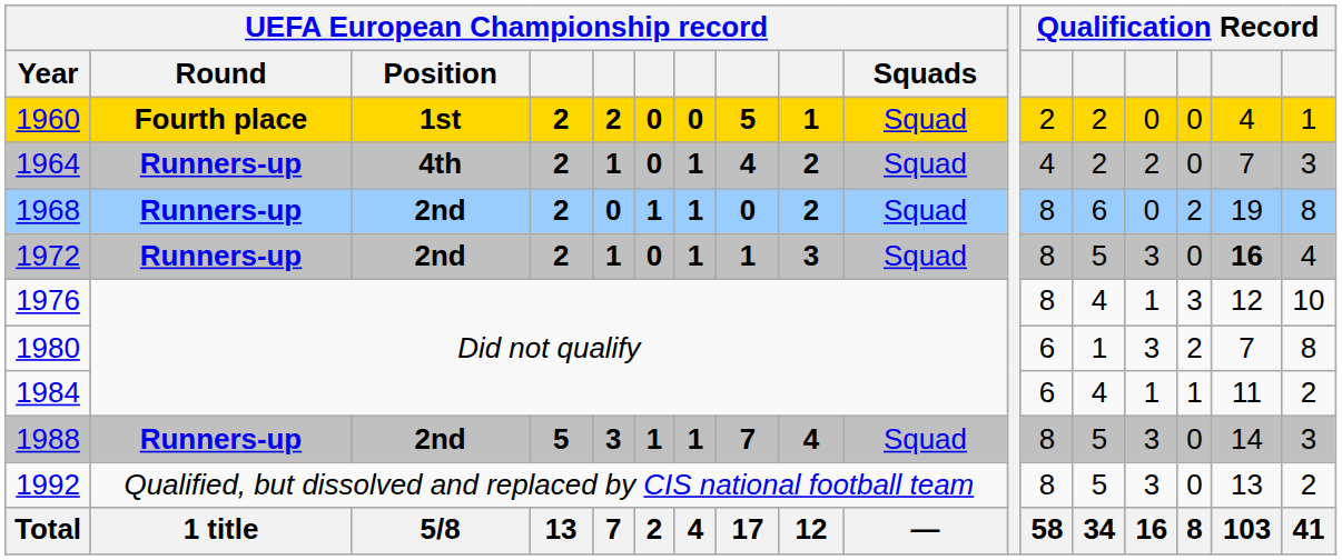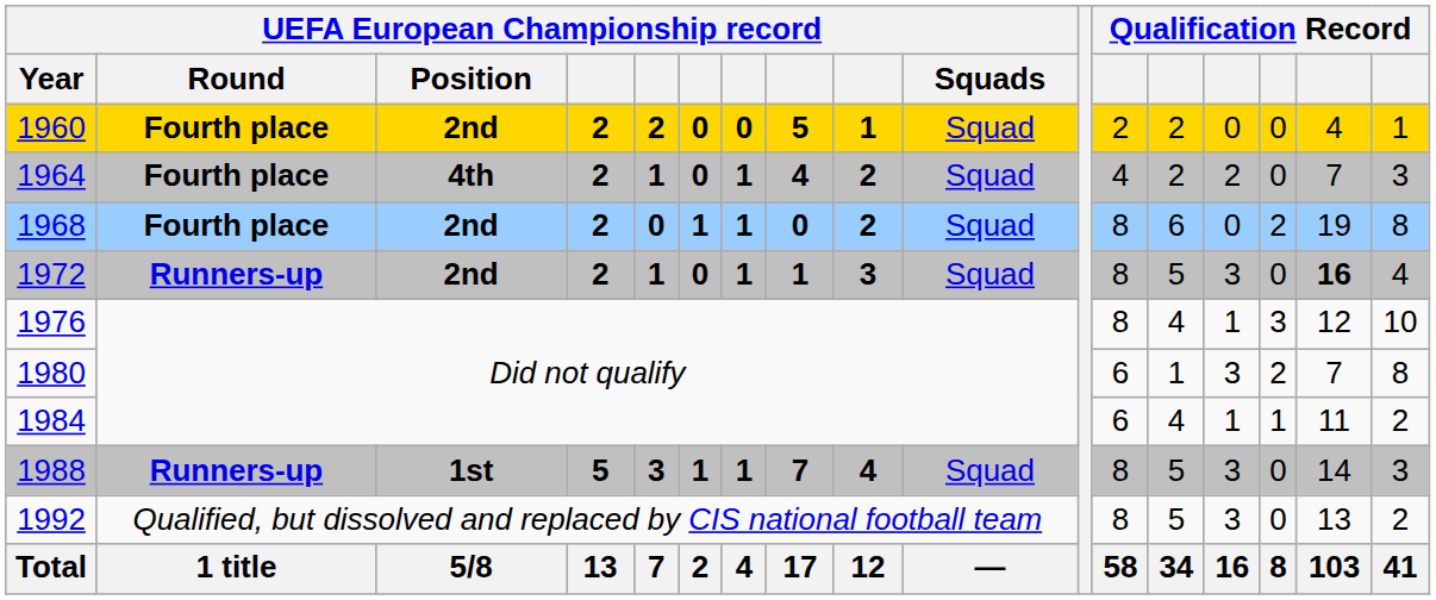1960 | UEFA European Championship record / Position: 1st -> 2nd
1964 | UEFA European Championship record / Round: Runners-up -> Fourth place
1968 | UEFA European Championship record / Round: Runners-up -> Fourth place
1988 | UEFA European Championship record / Position: 2nd -> 1st
